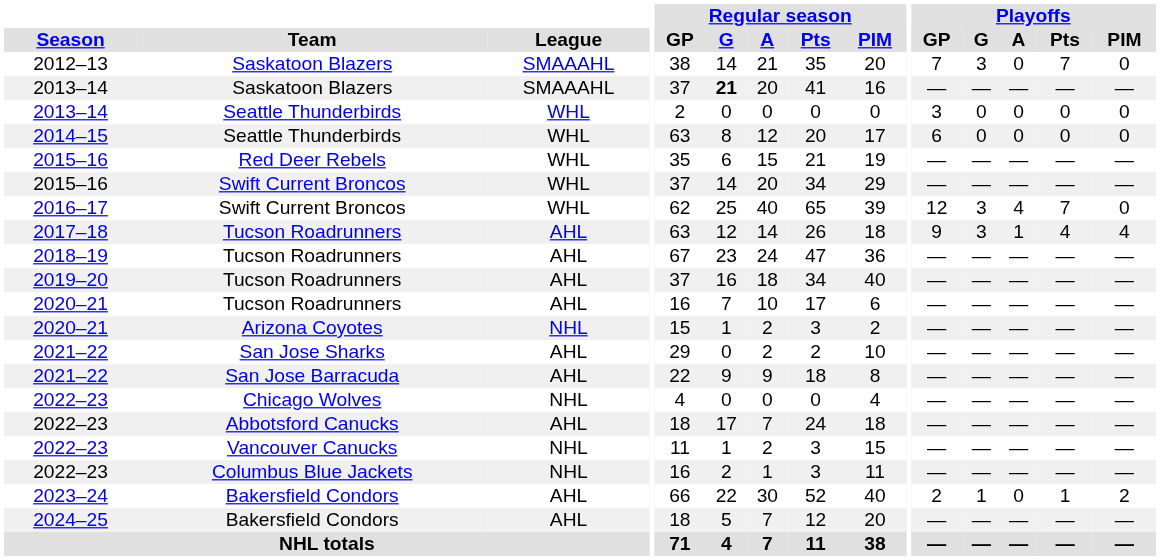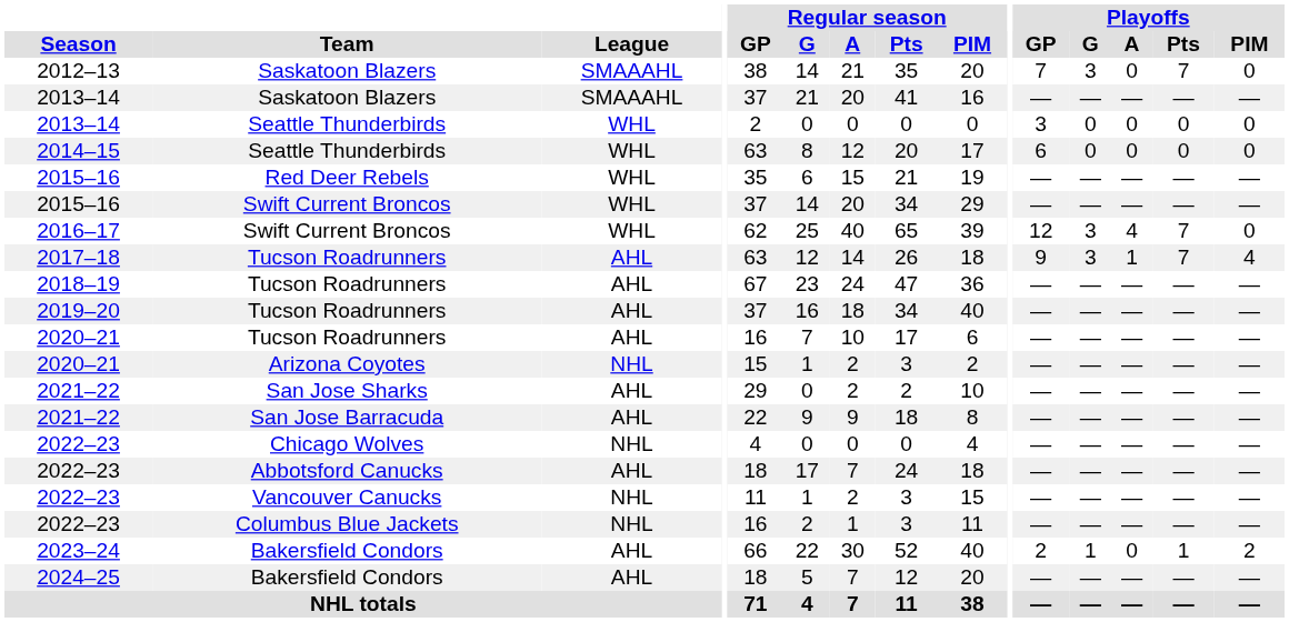2013–14 / Saskatoon Blazers | Regular season / G: bold -> normal
2017–18 | Playoffs / Pts: 4 -> 7
